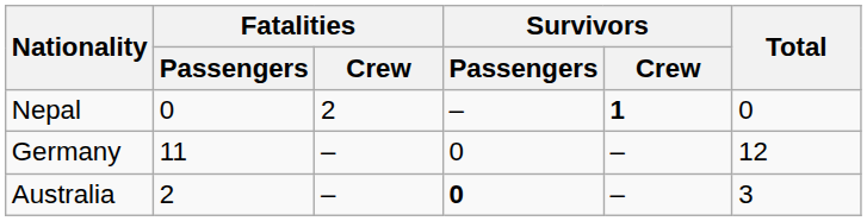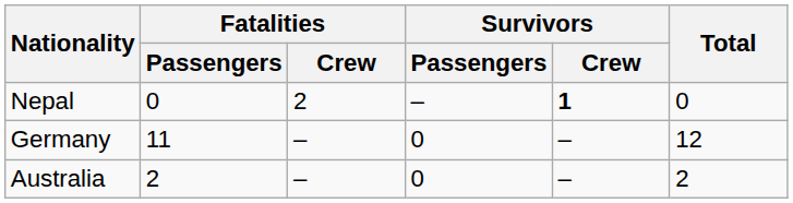Australia | Survivors / Passengers: bold -> normal
Australia | Total: 3 -> 2
